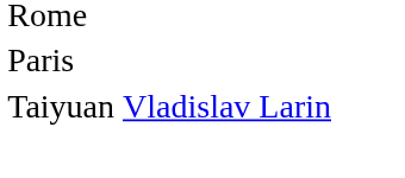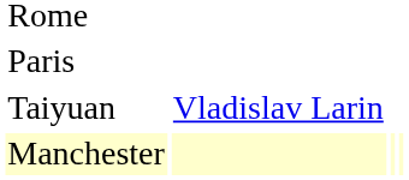+ row: Manchester
